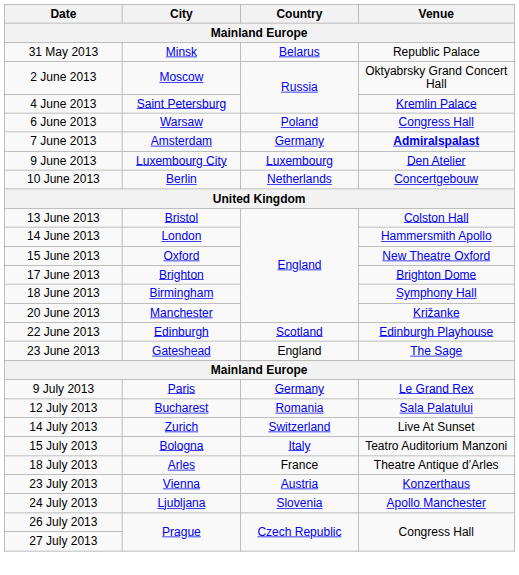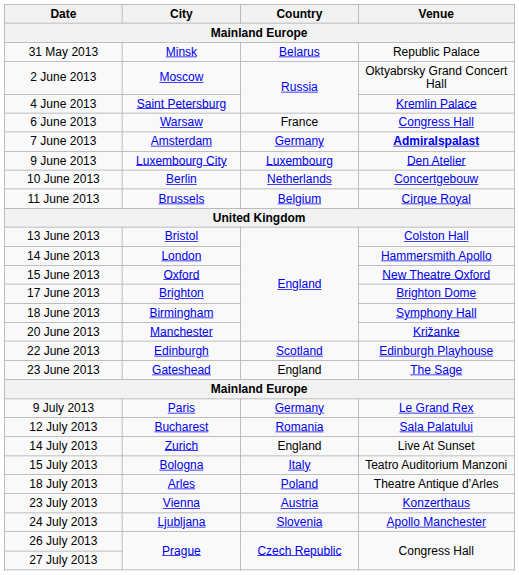6 June 2013 | Country: Poland -> France
+ row: 11 June 2013 | Brussels | Belgium | Cirque Royal
14 July 2013 | Country: Switzerland -> England
18 July 2013 | Country: France -> Poland
